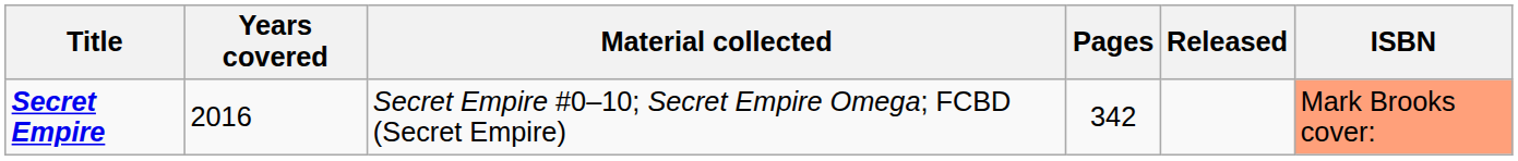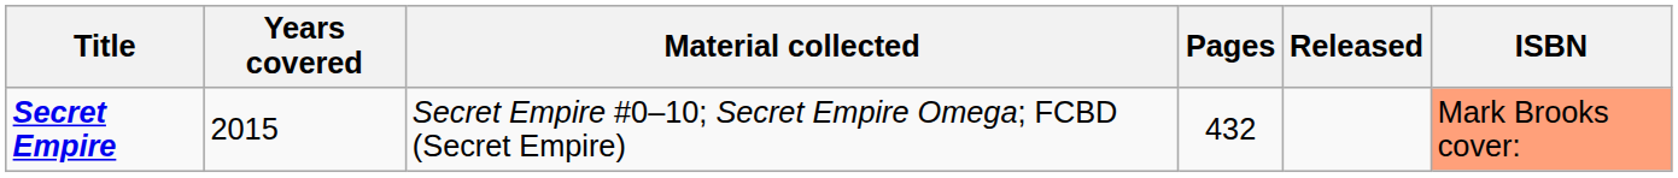Secret Empire | Years covered: 2016 -> 2015
Secret Empire | Pages: 342 -> 432
